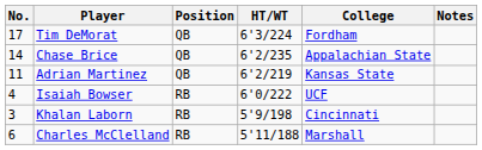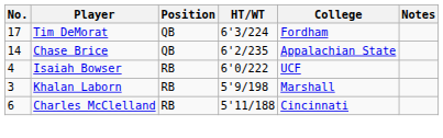- row: 11 | Adrian Martinez | QB | 6'2/219 | Kansas State
Khalan Laborn | College: Cincinnati -> Marshall
Charles McClelland | College: Marshall -> Cincinnati
